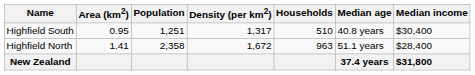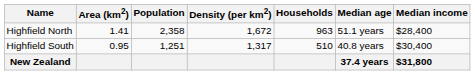rows swapped: Highfield North <-> Highfield South
